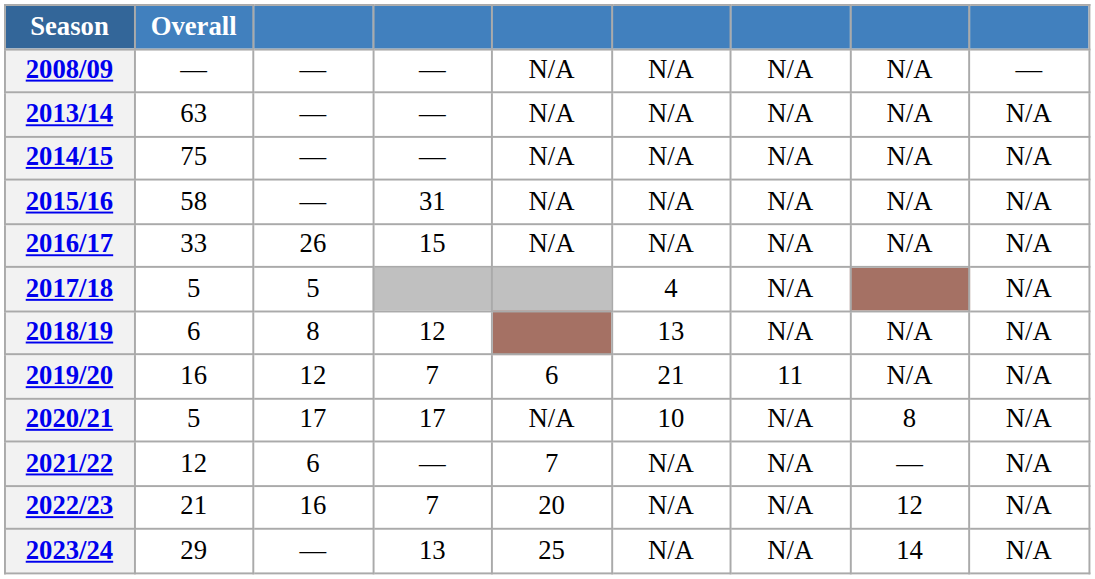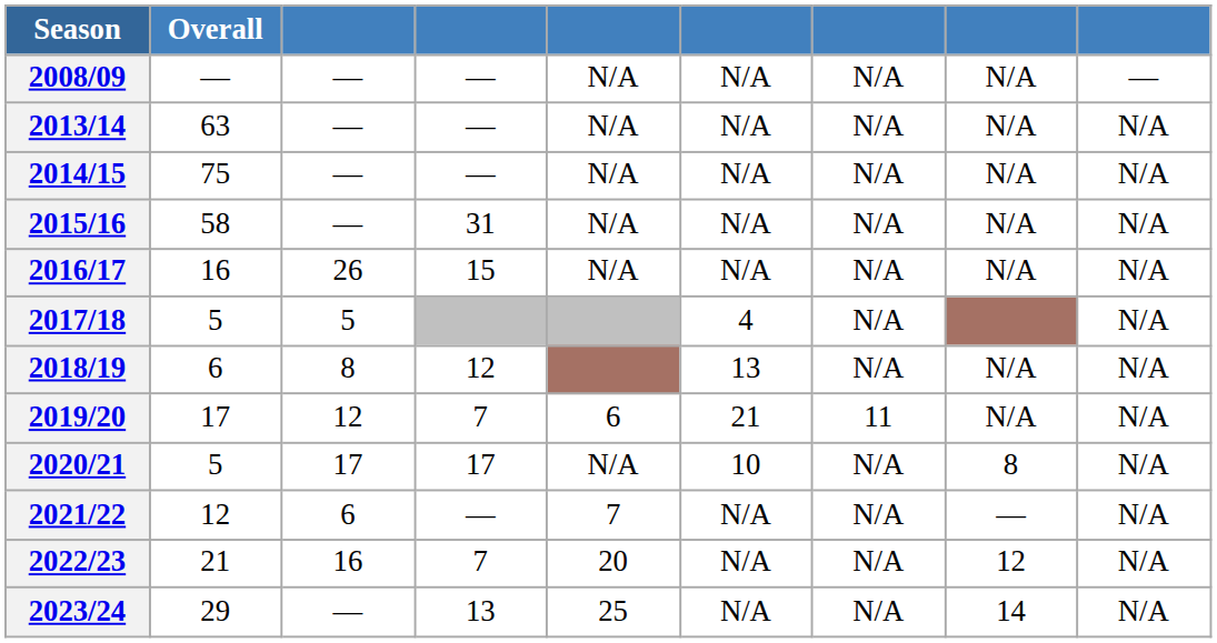2016/17 | Overall: 33 -> 16
2019/20 | Overall: 16 -> 17
